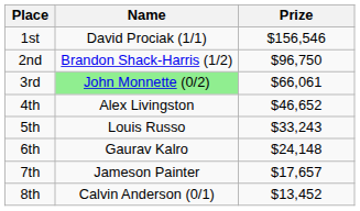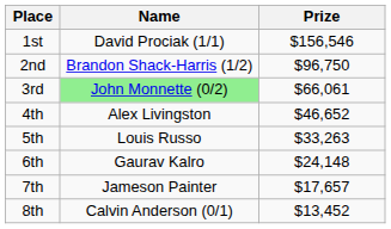5th | Prize: $33,243 -> $33,263
